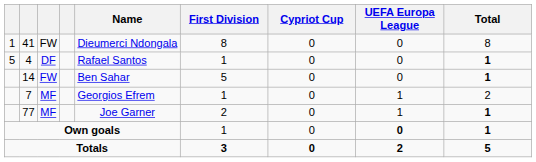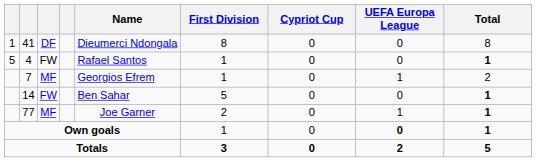41 | column 3: FW -> DF
4 | column 3: DF -> FW
rows swapped: 7 <-> 14
